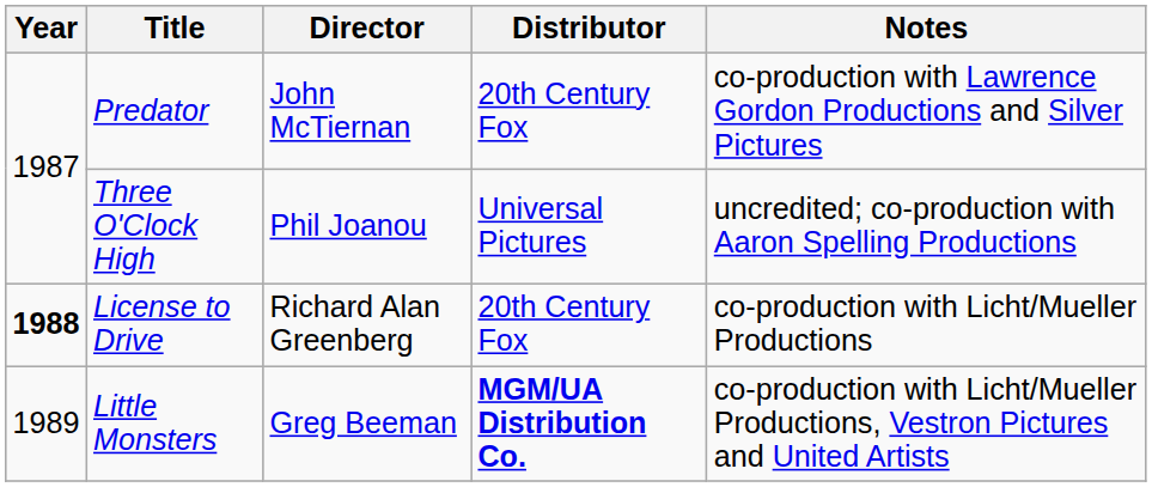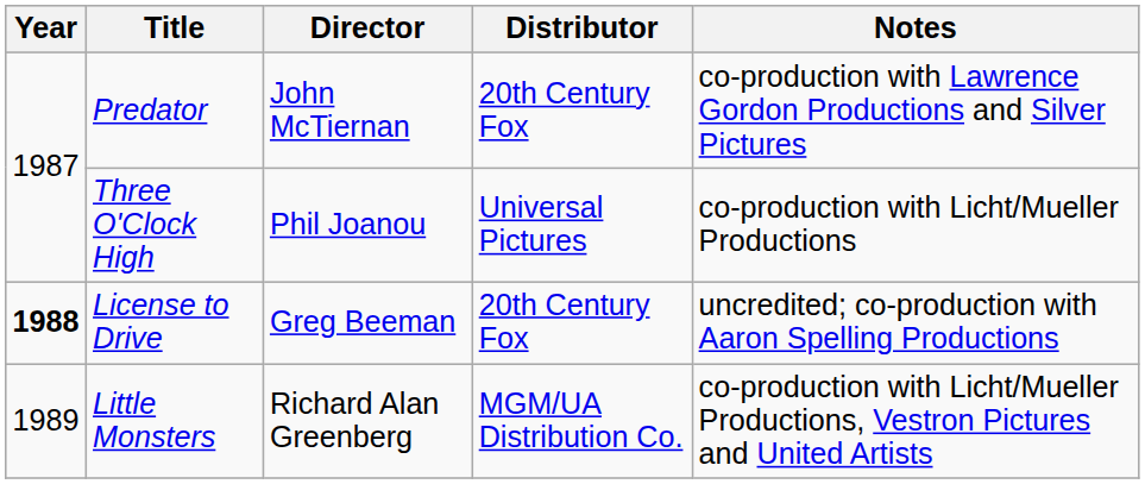Three O'Clock High | Notes: uncredited; co-production with Aaron Spelling Productions -> co-production with Licht/Mueller Productions
License to Drive | Director: Richard Alan Greenberg -> Greg Beeman
License to Drive | Notes: co-production with Licht/Mueller Productions -> uncredited; co-production with Aaron Spelling Productions
Little Monsters | Director: Greg Beeman -> Richard Alan Greenberg
Little Monsters | Distributor: bold -> normal
